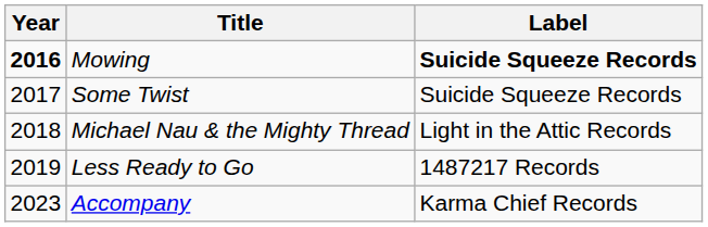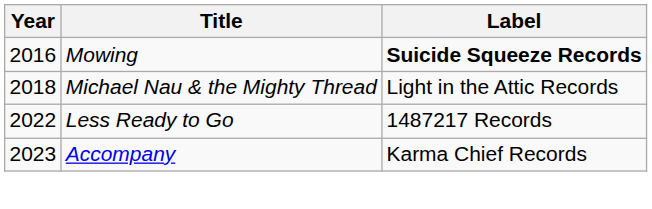Mowing | Year: bold -> normal
- row: 2017 | Some Twist | Suicide Squeeze Records
Less Ready to Go | Year: 2019 -> 2022
